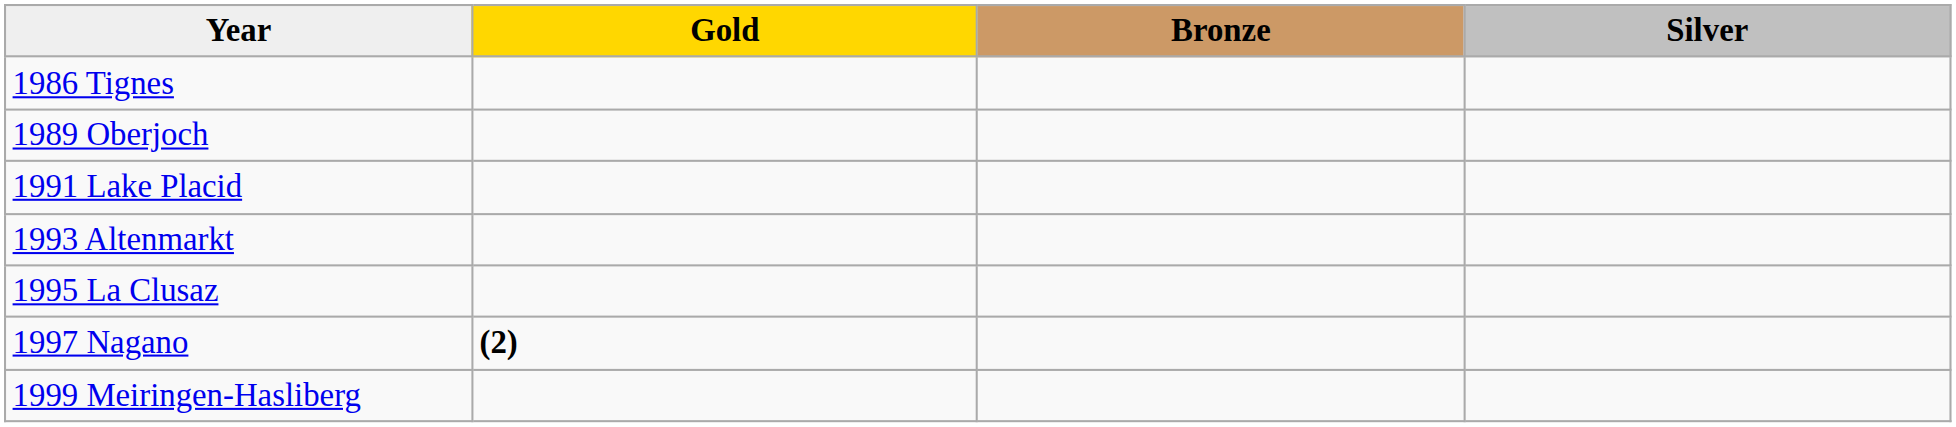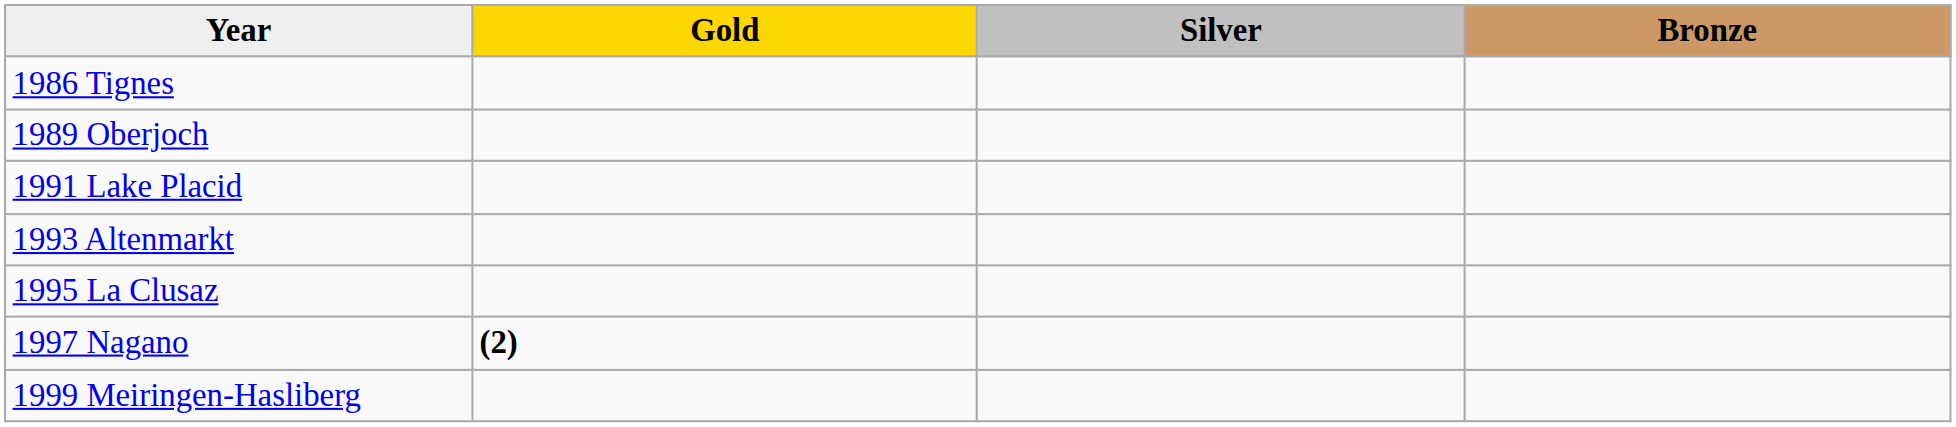columns swapped: Silver <-> Bronze
